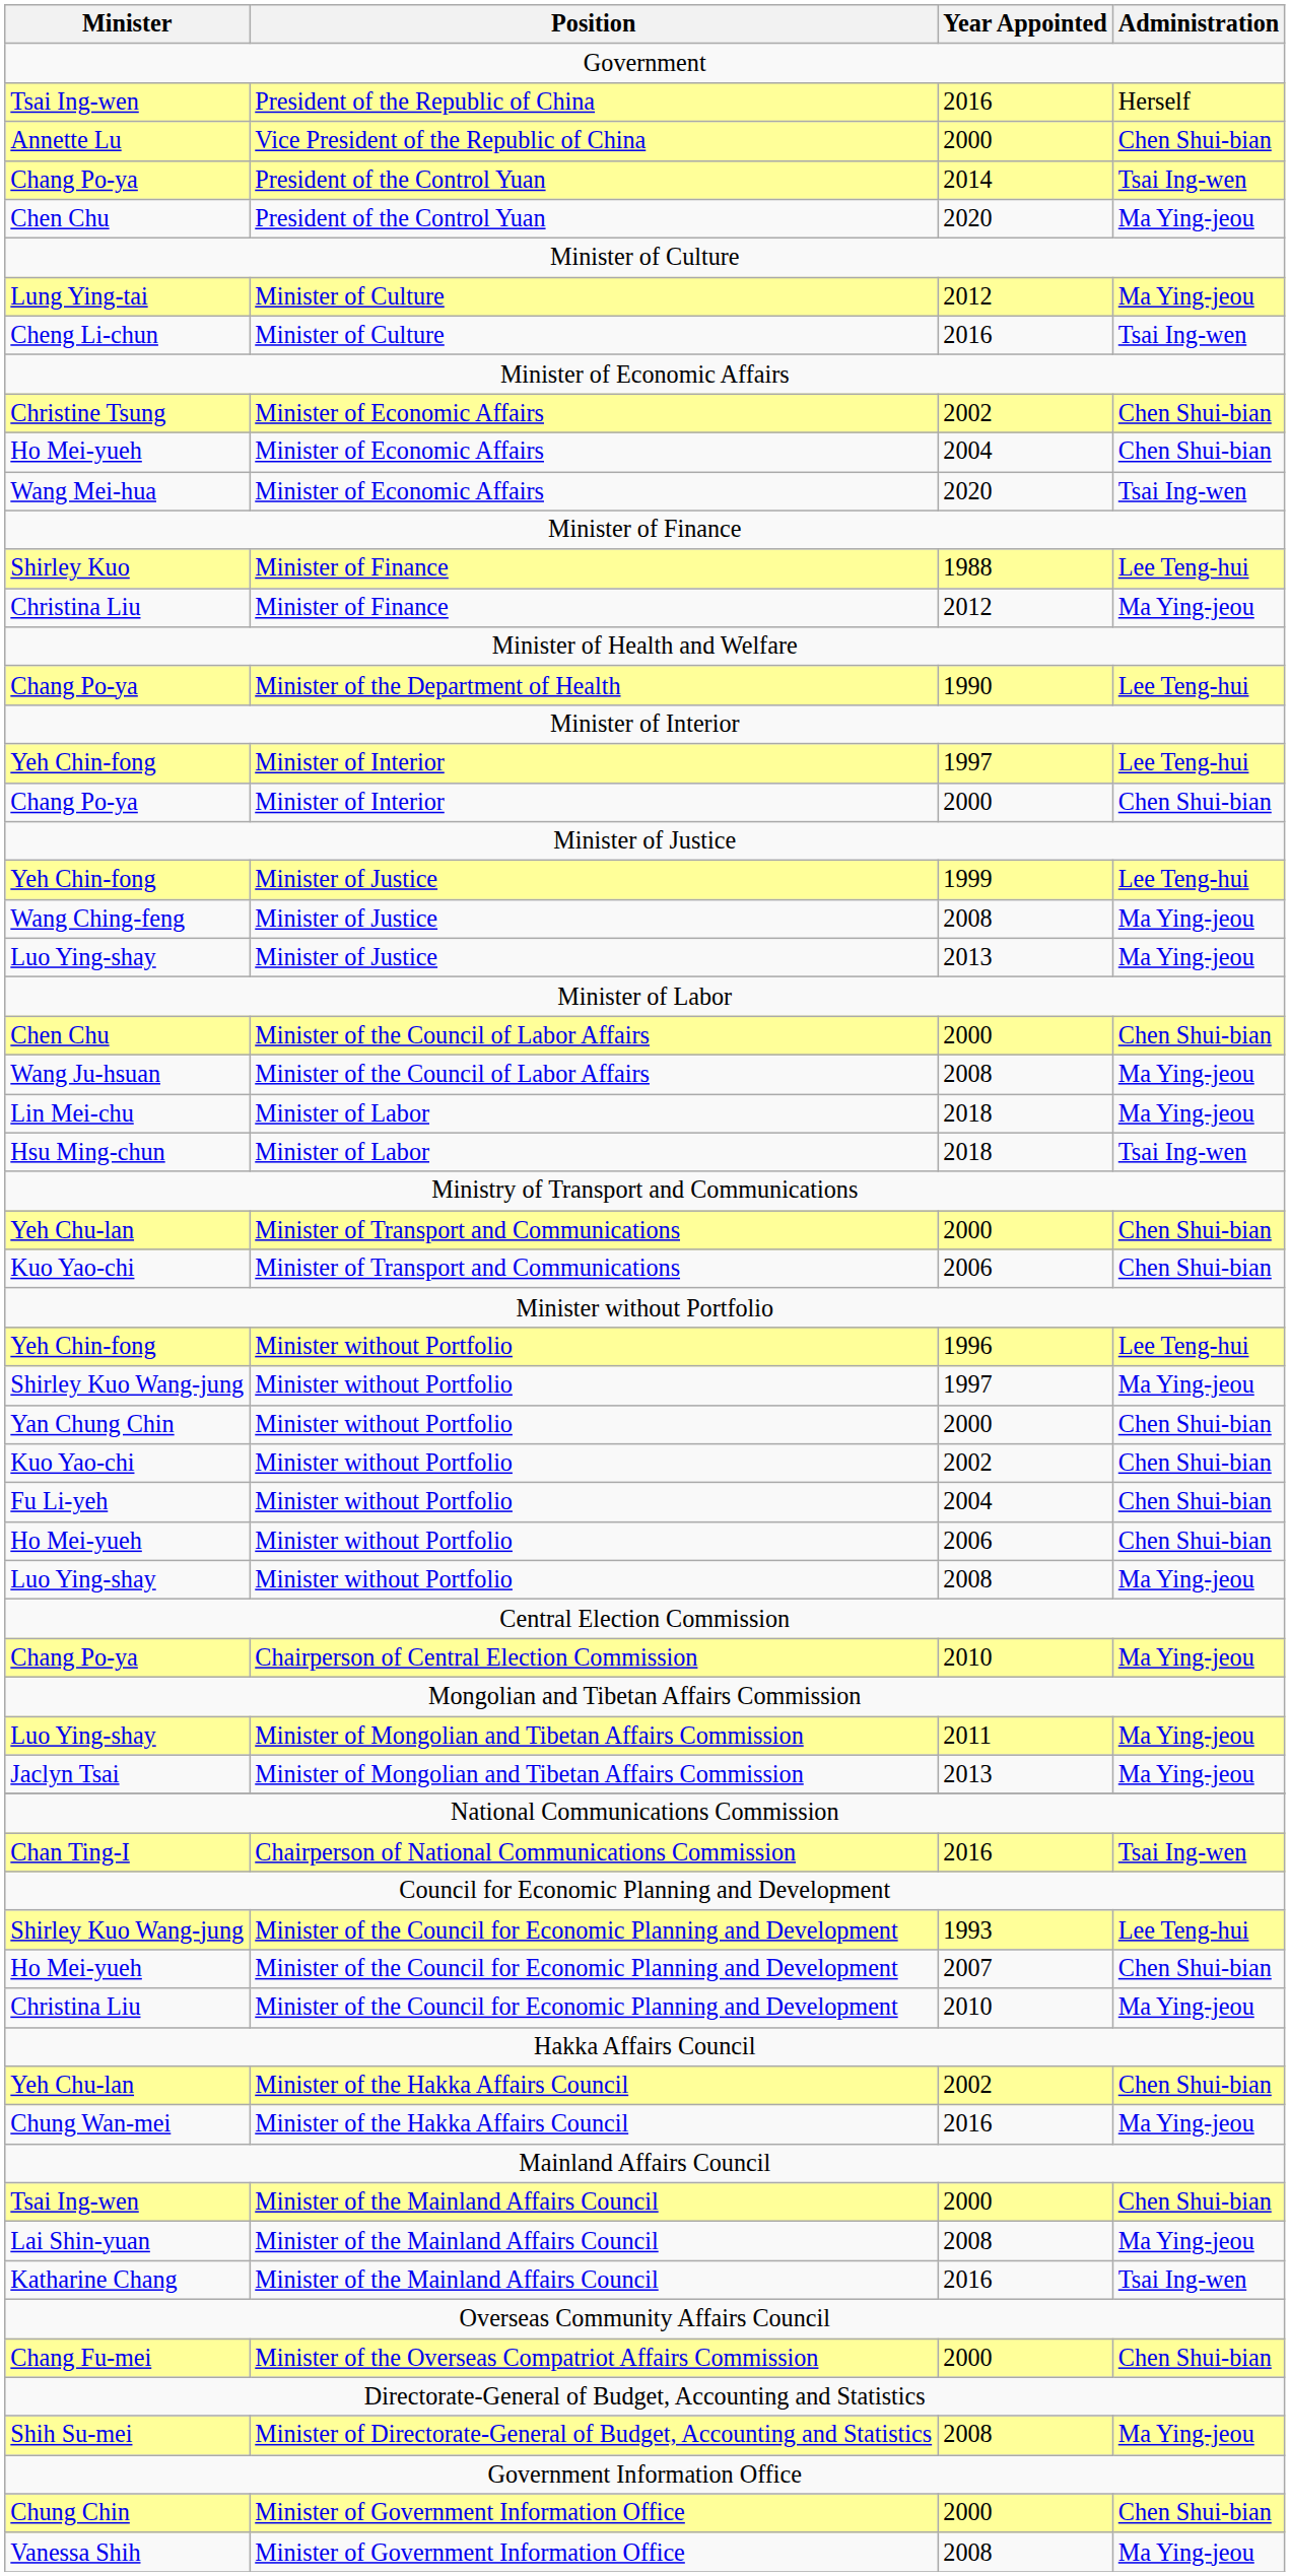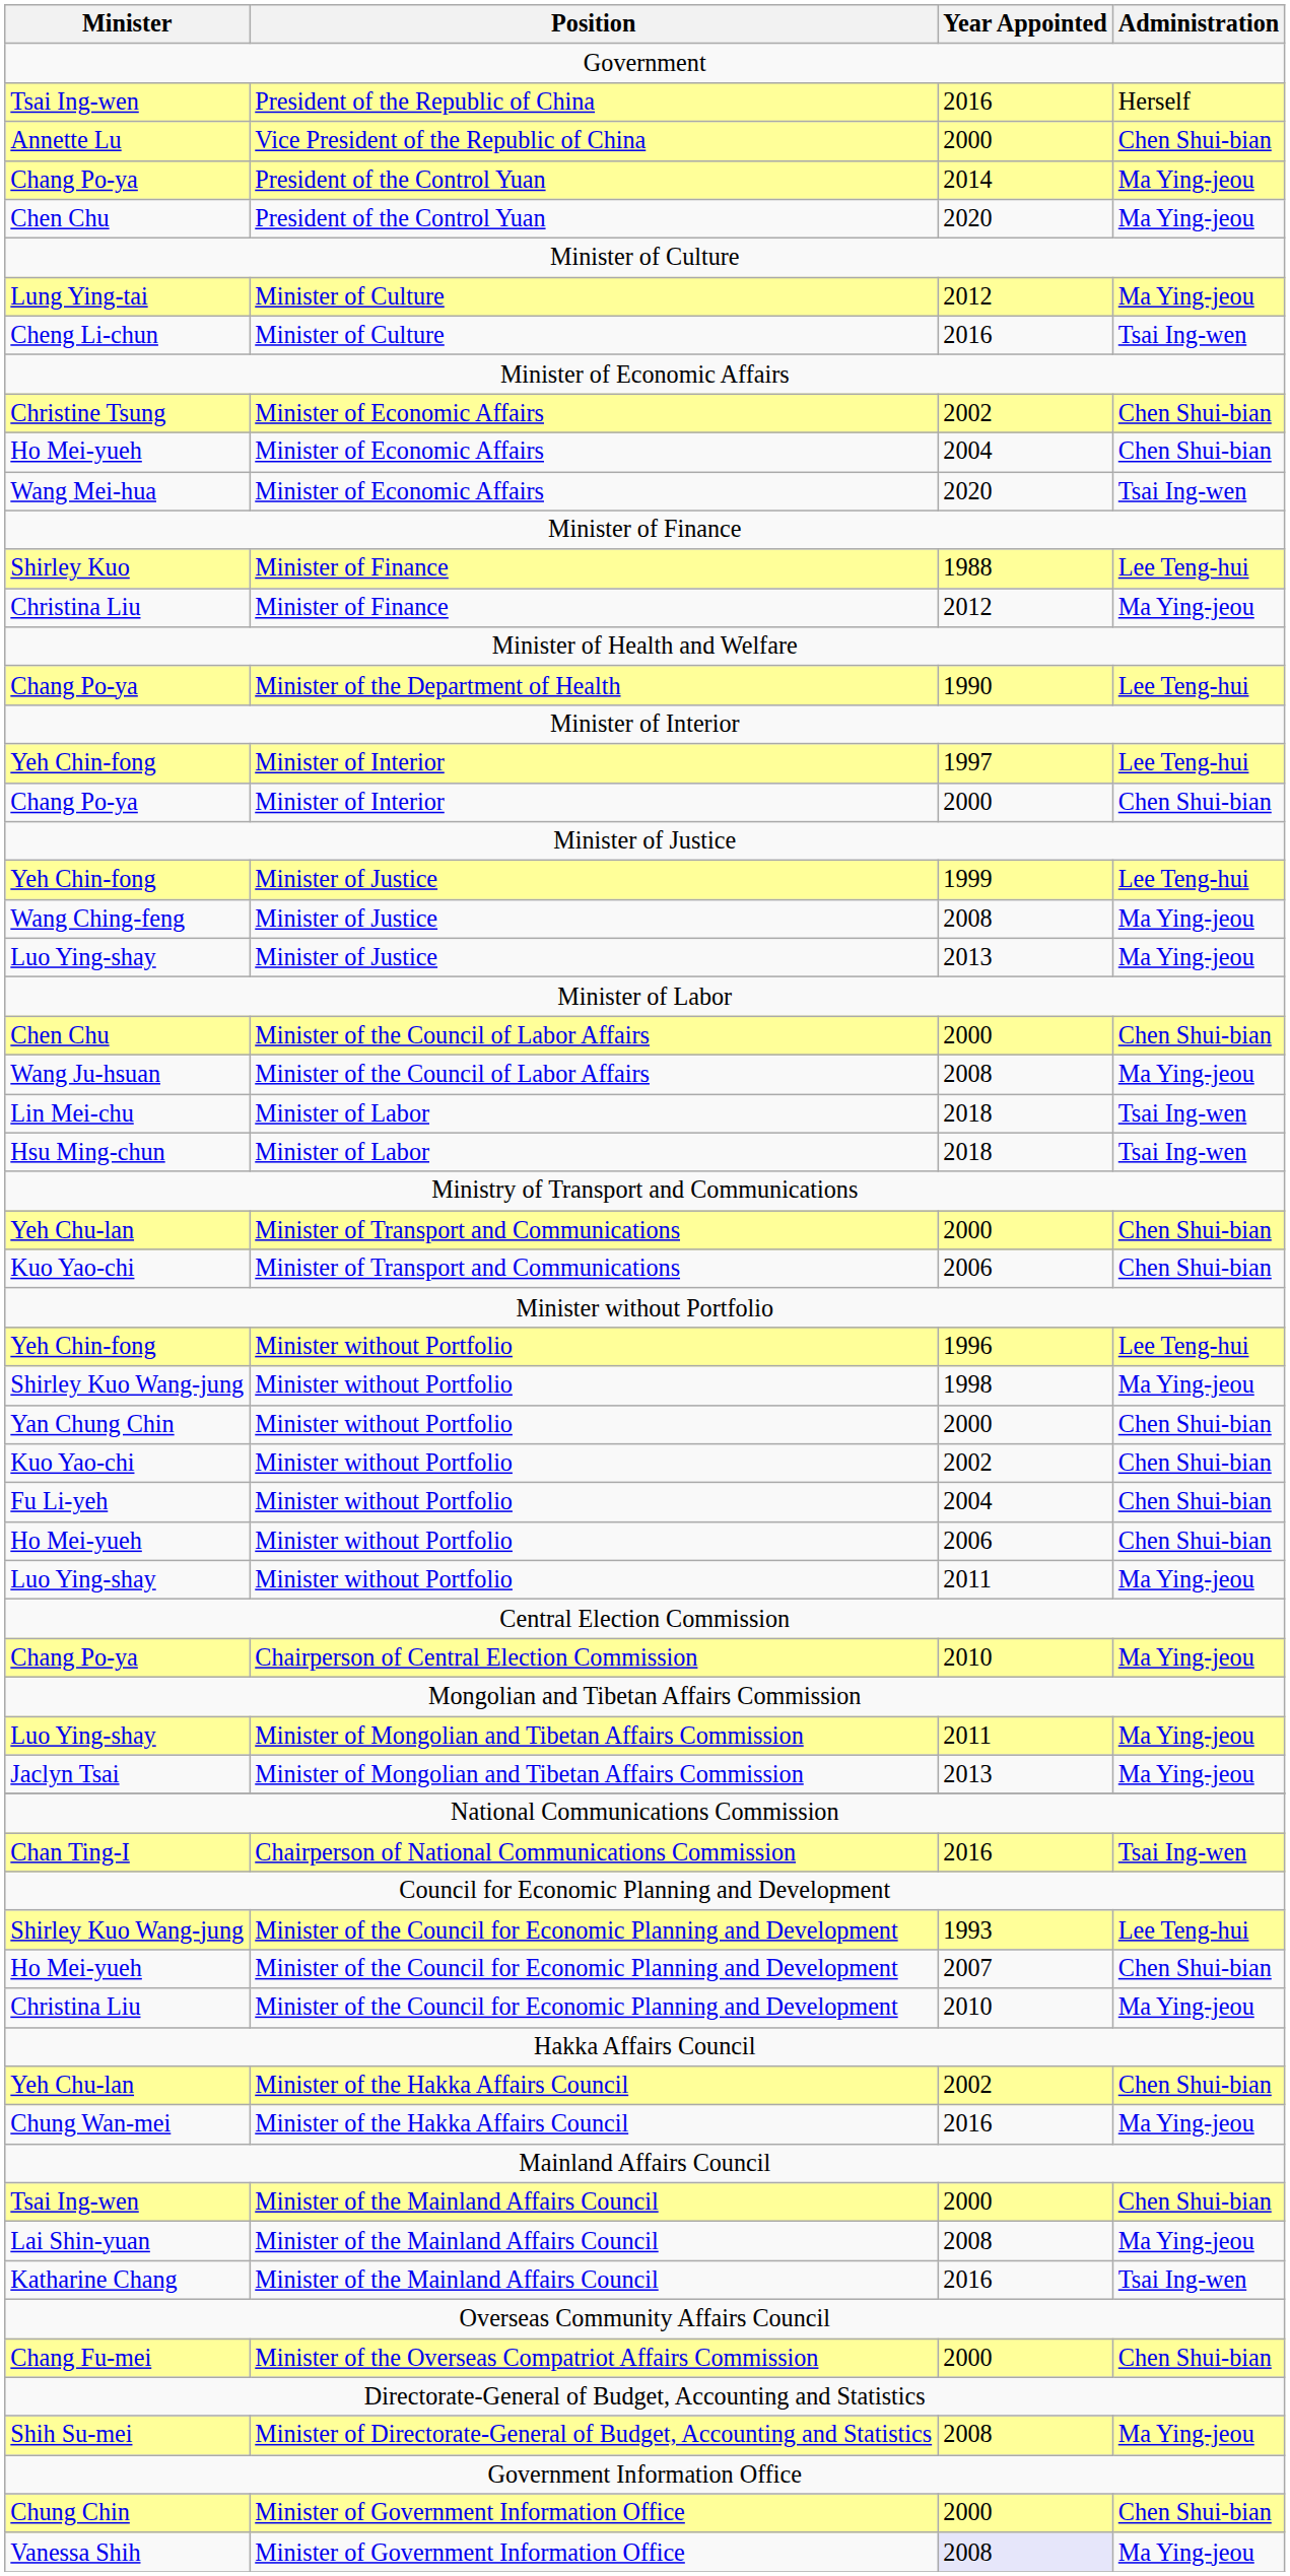Chang Po-ya / President of the Control Yuan | Administration: Tsai Ing-wen -> Ma Ying-jeou
Lin Mei-chu | Administration: Ma Ying-jeou -> Tsai Ing-wen
Shirley Kuo Wang-jung / Minister without Portfolio | Year Appointed: 1997 -> 1998
Luo Ying-shay / Minister without Portfolio | Year Appointed: 2008 -> 2011
Vanessa Shih | Year Appointed: no background -> lavender background
